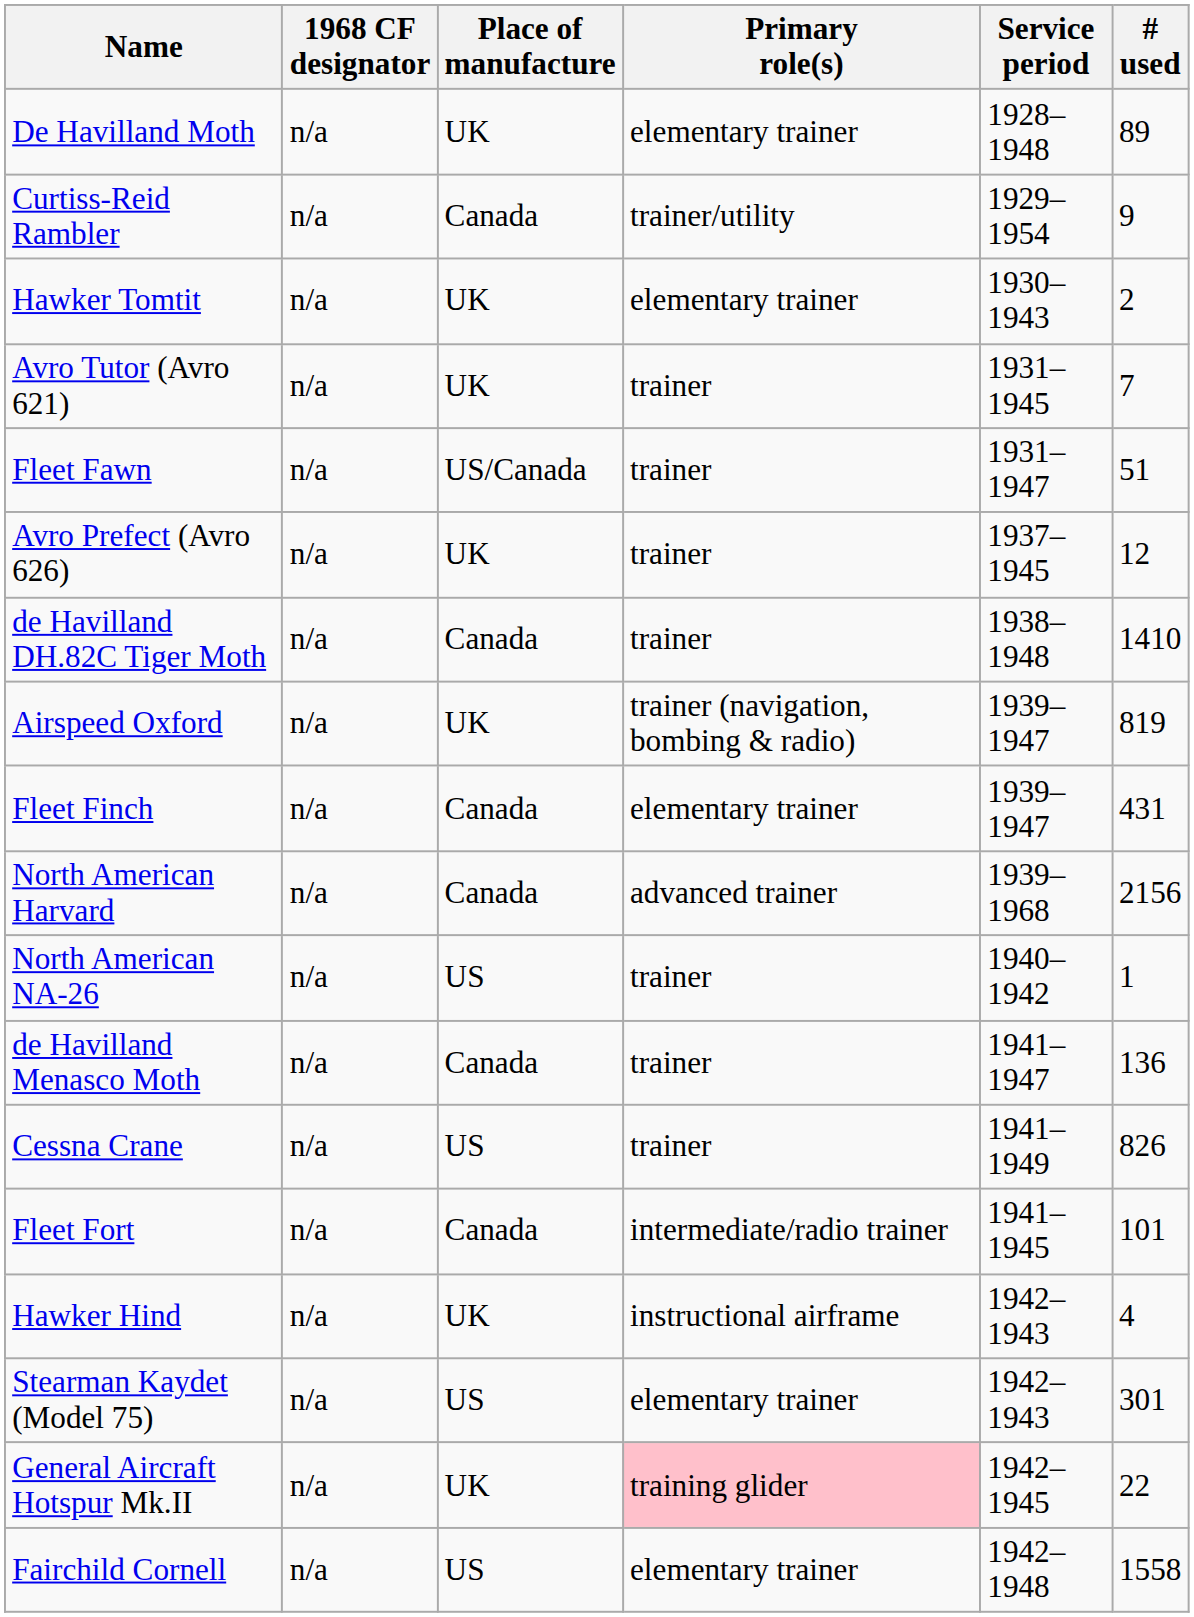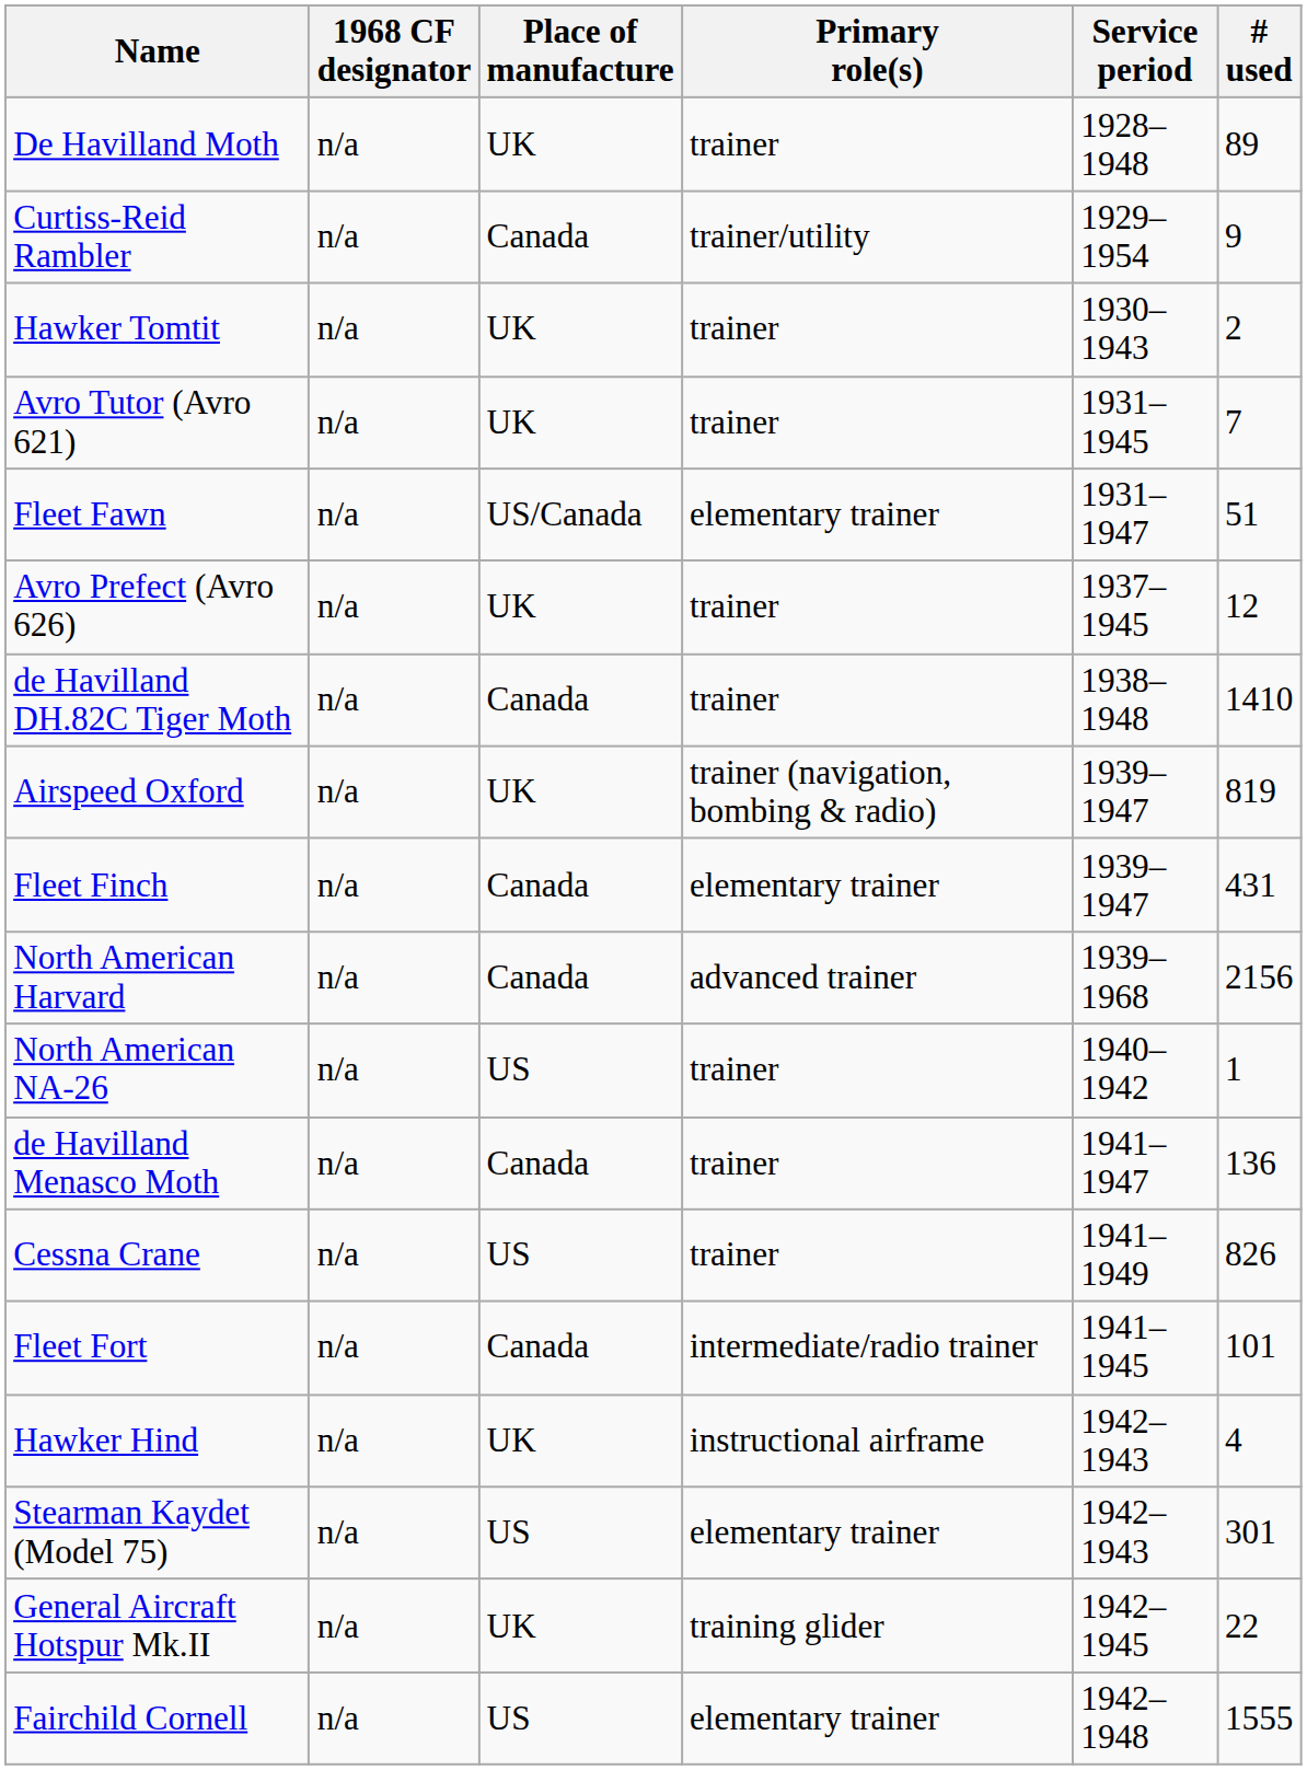De Havilland Moth | Primary role(s): elementary trainer -> trainer
Hawker Tomtit | Primary role(s): elementary trainer -> trainer
Fleet Fawn | Primary role(s): trainer -> elementary trainer
General Aircraft Hotspur Mk.II | Primary role(s): pink background -> no background
Fairchild Cornell | # used: 1558 -> 1555
